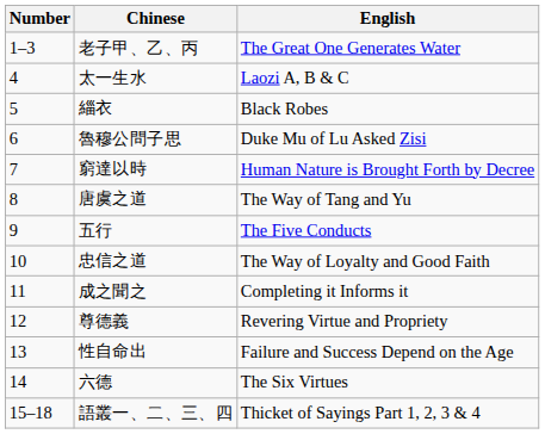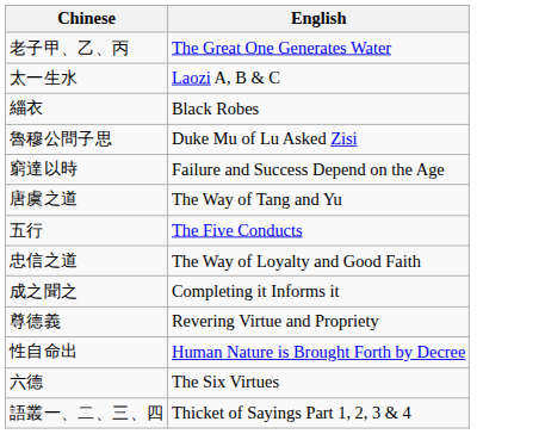- column: Number | 1–3 | 4 | 5 | 6 | 7 | 8 | 9 | 10 | 11 | 12 | 13 | 14 | 15–18
窮達以時 | English: Human Nature is Brought Forth by Decree -> Failure and Success Depend on the Age
性自命出 | English: Failure and Success Depend on the Age -> Human Nature is Brought Forth by Decree
